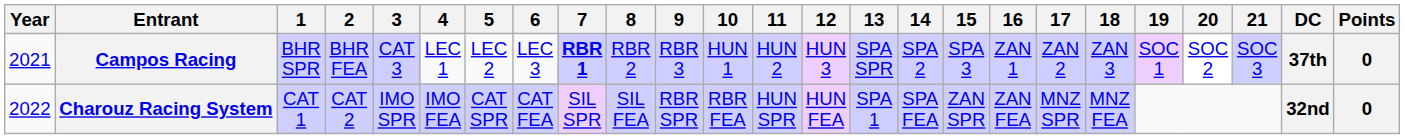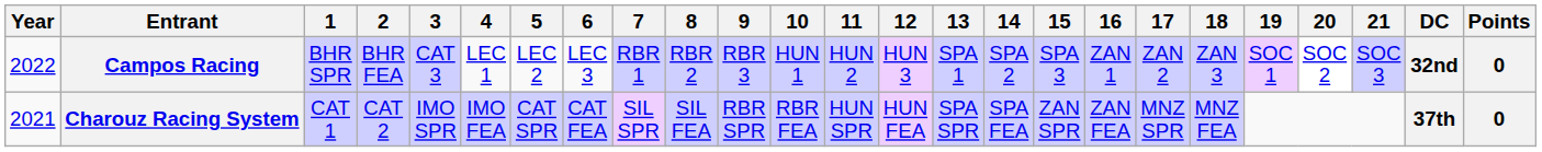Campos Racing | Year: 2021 -> 2022
Campos Racing | 7: bold -> normal
Campos Racing | 13: SPA SPR -> SPA 1
Campos Racing | DC: 37th -> 32nd
Charouz Racing System | Year: 2022 -> 2021
Charouz Racing System | 13: SPA 1 -> SPA SPR
Charouz Racing System | DC: 32nd -> 37th
